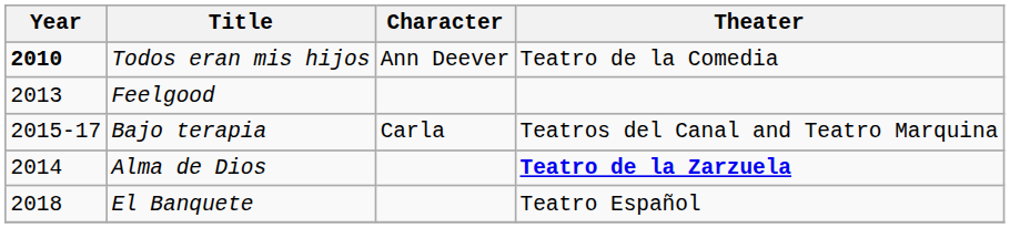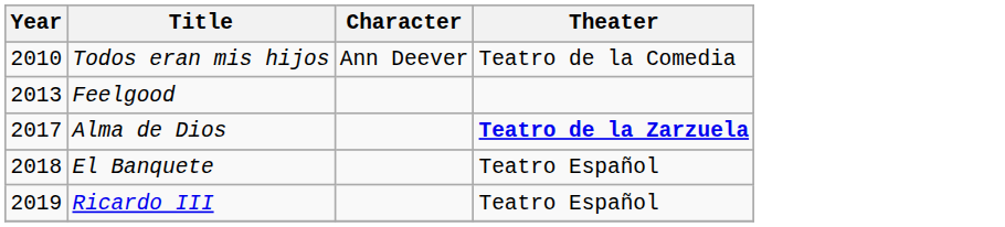Todos eran mis hijos | Year: bold -> normal
- row: 2015-17 | Bajo terapia | Carla | Teatros del Canal and Teatro Marquina
Alma de Dios | Year: 2014 -> 2017
+ row: 2019 | Ricardo III | Teatro Español
